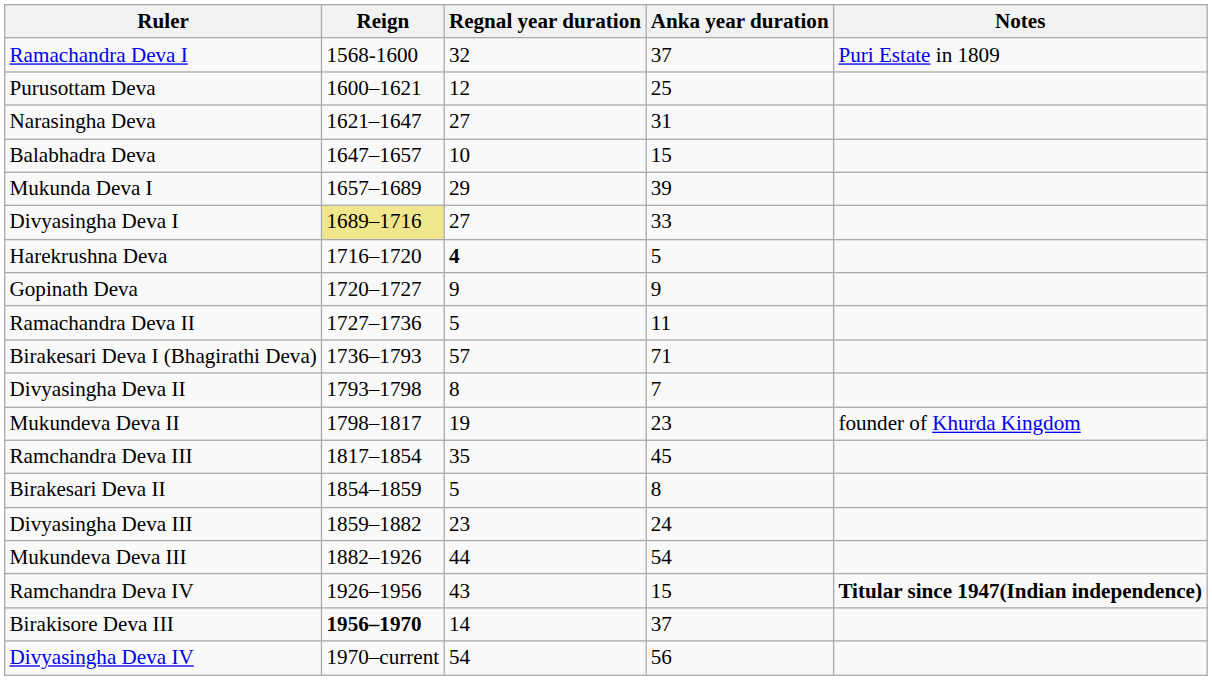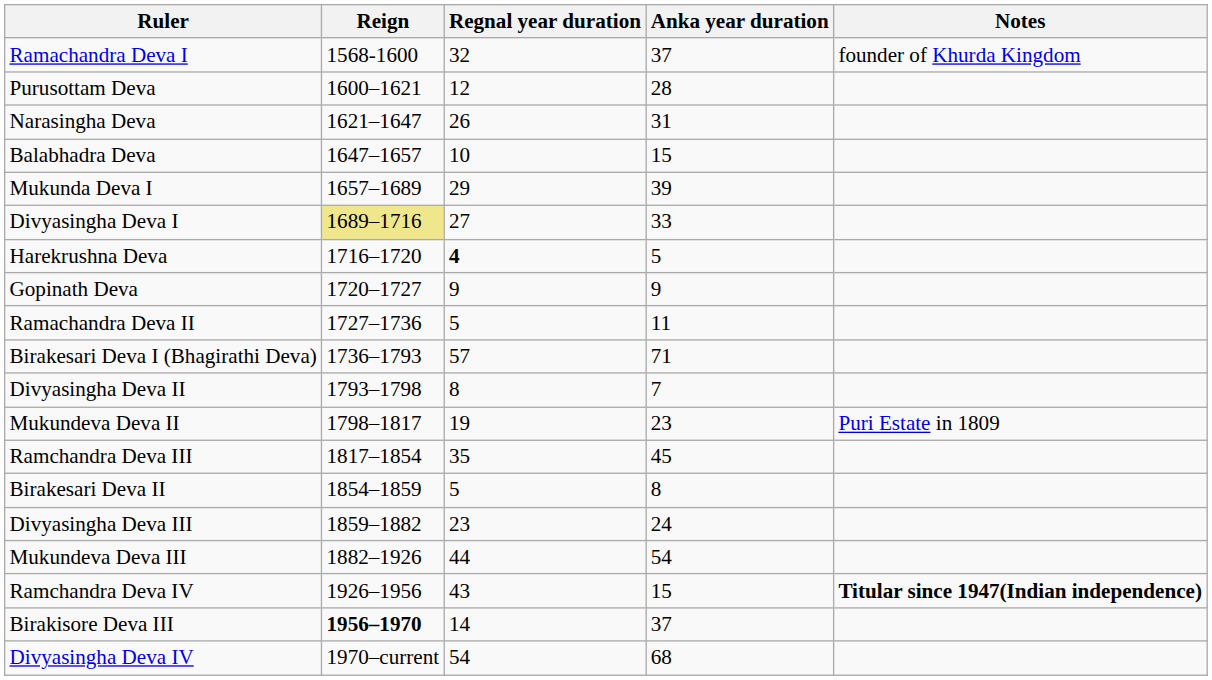Ramachandra Deva I | Notes: Puri Estate in 1809 -> founder of Khurda Kingdom
Purusottam Deva | Anka year duration: 25 -> 28
Narasingha Deva | Regnal year duration: 27 -> 26
Mukundeva Deva II | Notes: founder of Khurda Kingdom -> Puri Estate in 1809
Divyasingha Deva IV | Anka year duration: 56 -> 68
